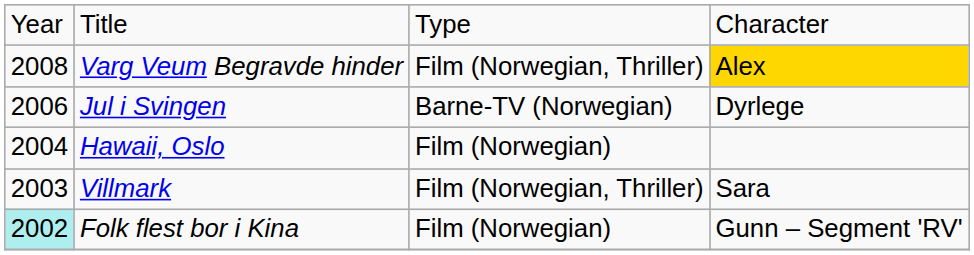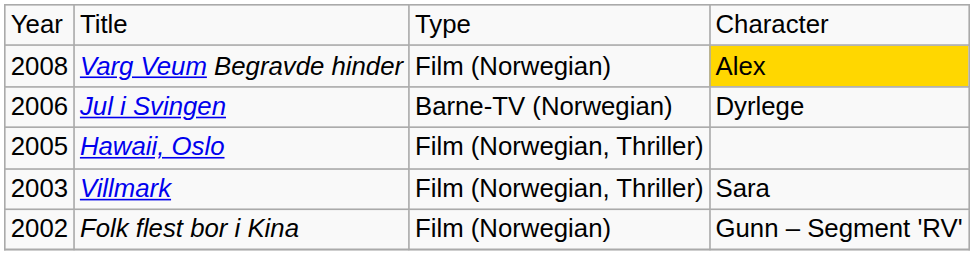Varg Veum Begravde hinder | column 3: Film (Norwegian, Thriller) -> Film (Norwegian)
Hawaii, Oslo | column 1: 2004 -> 2005
Hawaii, Oslo | column 3: Film (Norwegian) -> Film (Norwegian, Thriller)
Folk flest bor i Kina | column 1: paleturquoise background -> no background
